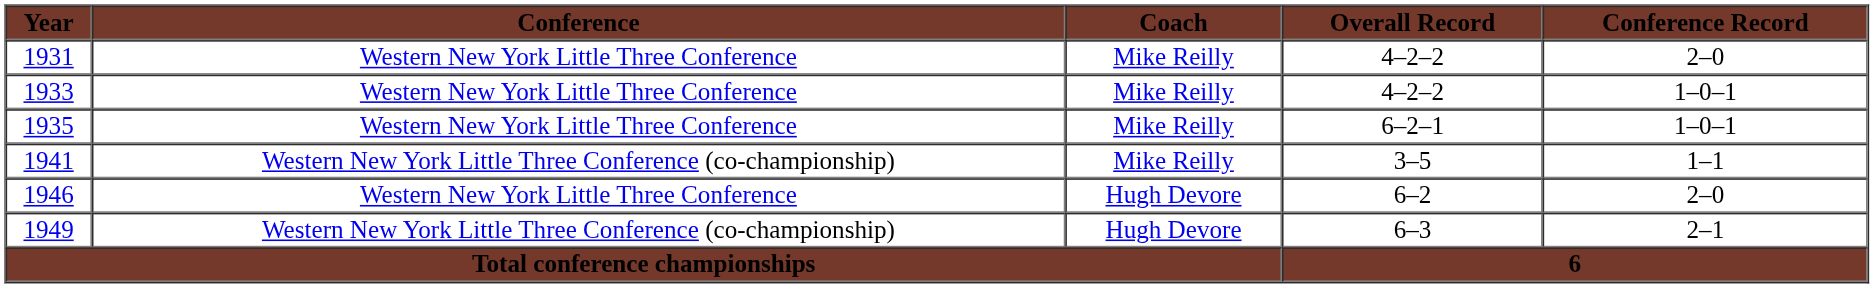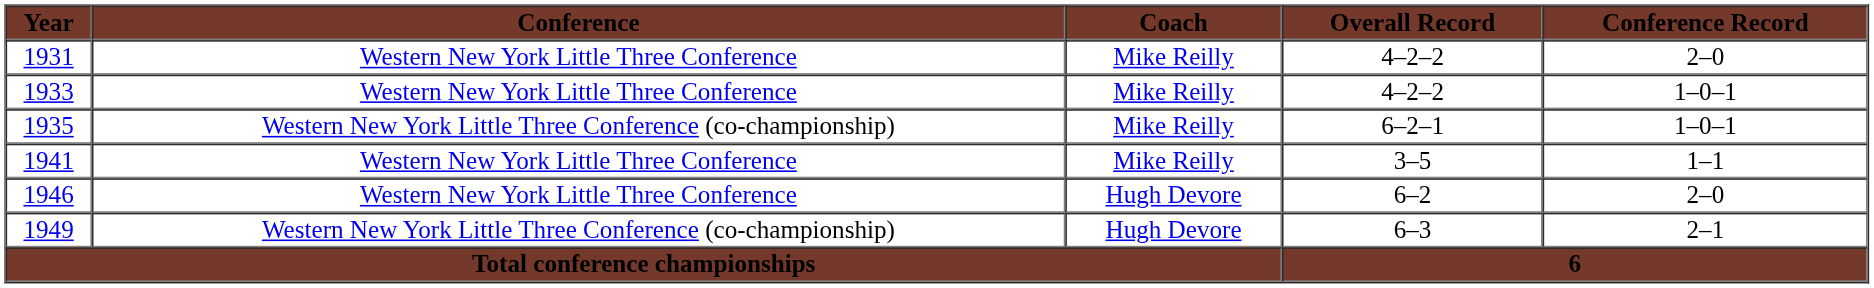1935 | Conference: Western New York Little Three Conference -> Western New York Little Three Conference (co-championship)
1941 | Conference: Western New York Little Three Conference (co-championship) -> Western New York Little Three Conference
